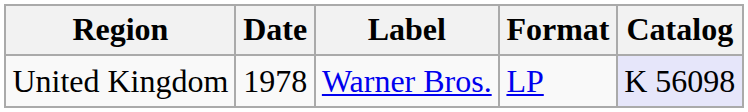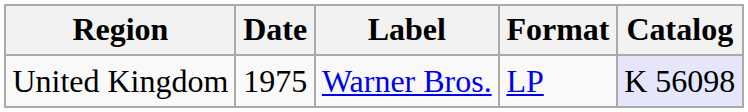United Kingdom | Date: 1978 -> 1975
